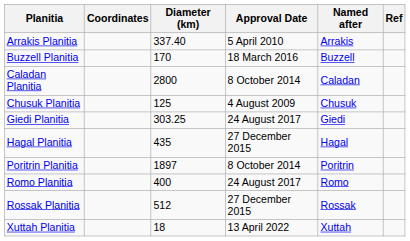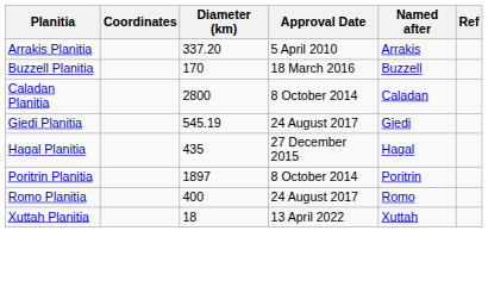Arrakis Planitia | Diameter (km): 337.40 -> 337.20
- row: Chusuk Planitia | 125 | 4 August 2009 | Chusuk
Giedi Planitia | Diameter (km): 303.25 -> 545.19
- row: Rossak Planitia | 512 | 27 December 2015 | Rossak
